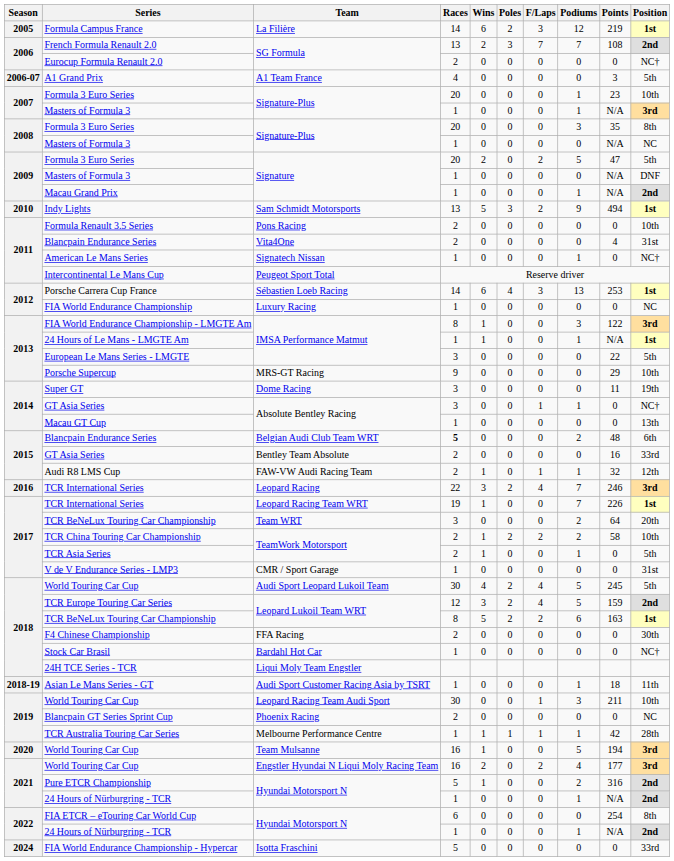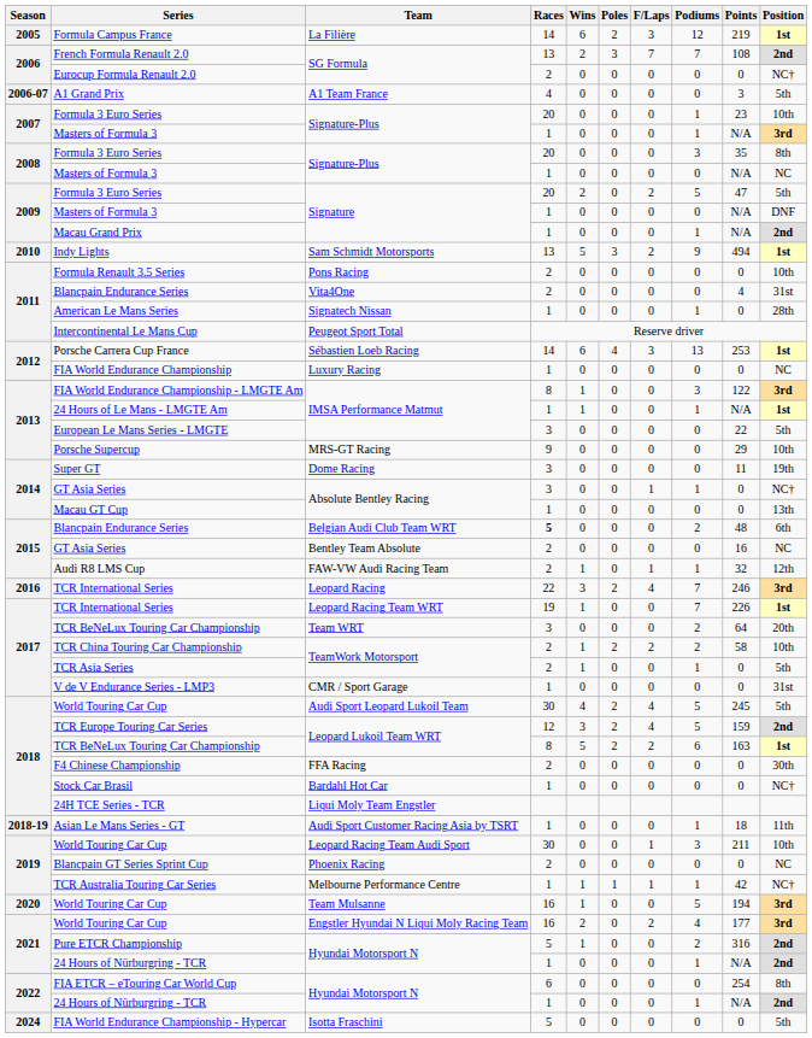American Le Mans Series | Position: NC† -> 28th
2015 / GT Asia Series | Position: 33rd -> NC
TCR Australia Touring Car Series | Position: 28th -> NC†
FIA World Endurance Championship - Hypercar | Position: 33rd -> 5th
